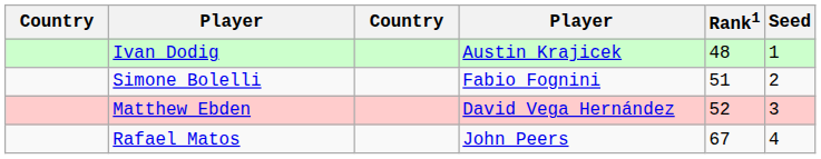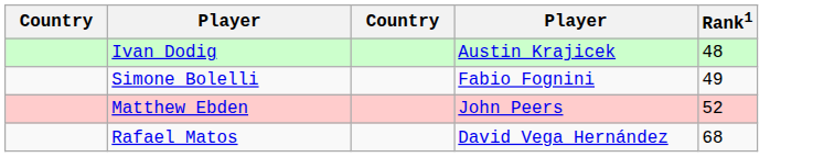- column: Seed | 1 | 2 | 3 | 4
Simone Bolelli | Rank1: 51 -> 49
Matthew Ebden | column 4: David Vega Hernández -> John Peers
Rafael Matos | column 4: John Peers -> David Vega Hernández
Rafael Matos | Rank1: 67 -> 68
